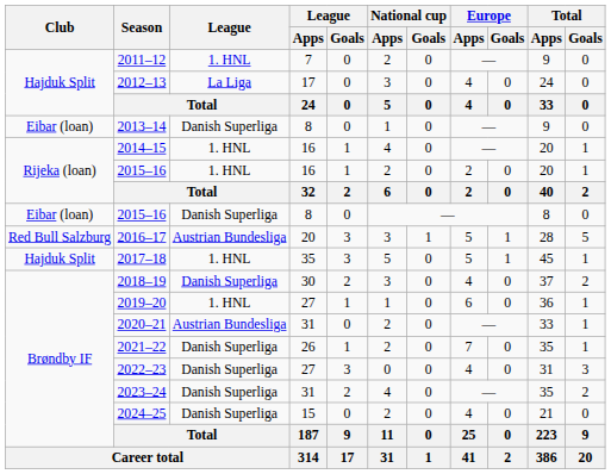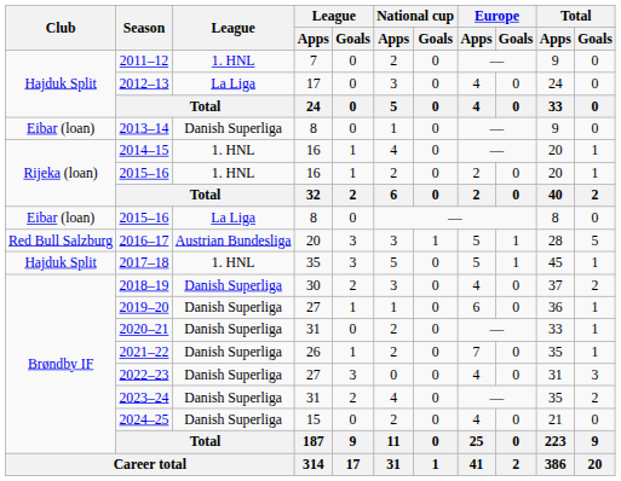2015–16 / 8 | League: Danish Superliga -> La Liga
2019–20 | League: 1. HNL -> Danish Superliga
2020–21 | League: Austrian Bundesliga -> Danish Superliga
